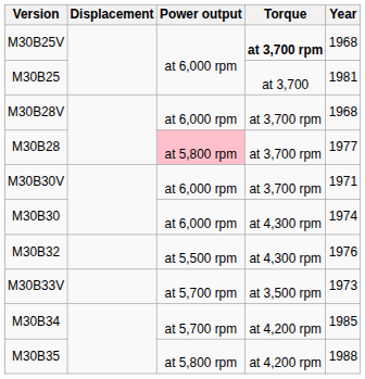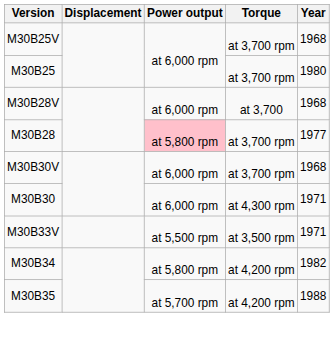M30B25V | Torque: bold -> normal
M30B25 | Torque: at 3,700 -> at 3,700 rpm
M30B25 | Year: 1981 -> 1980
M30B28V | Torque: at 3,700 rpm -> at 3,700
M30B30V | Year: 1971 -> 1968
M30B30 | Year: 1974 -> 1971
- row: M30B32 | at 5,500 rpm | at 4,300 rpm | 1976
M30B33V | Power output: at 5,700 rpm -> at 5,500 rpm
M30B33V | Year: 1973 -> 1971
M30B34 | Power output: at 5,700 rpm -> at 5,800 rpm
M30B34 | Year: 1985 -> 1982
M30B35 | Power output: at 5,800 rpm -> at 5,700 rpm
